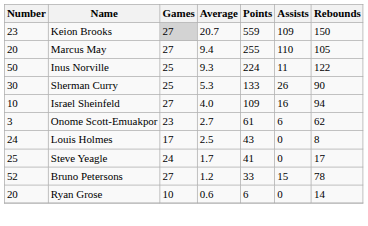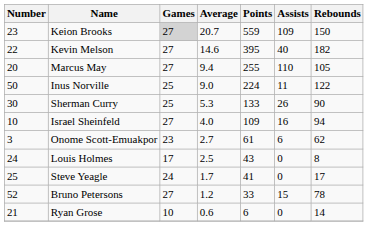+ row: 22 | Kevin Melson | 27 | 14.6 | 395 | 40 | 182
Inus Norville | Average: 9.3 -> 9.0
Ryan Grose | Number: 20 -> 21
